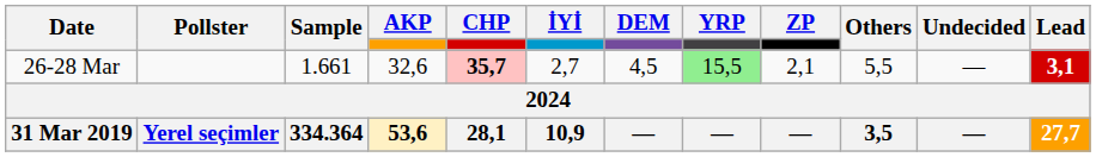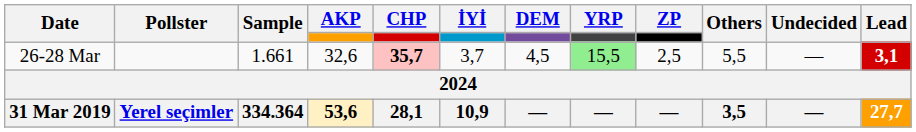26-28 Mar | İYİ: 2,7 -> 3,7
26-28 Mar | ZP: 2,1 -> 2,5
